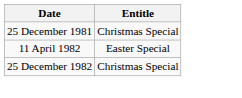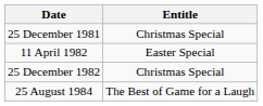+ row: 25 August 1984 | The Best of Game for a Laugh
